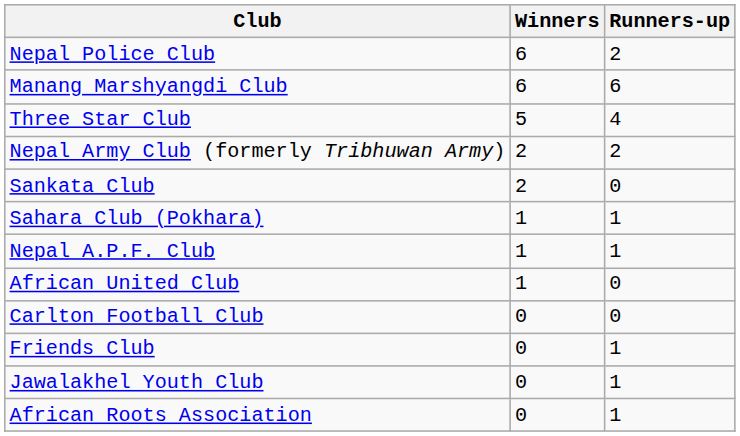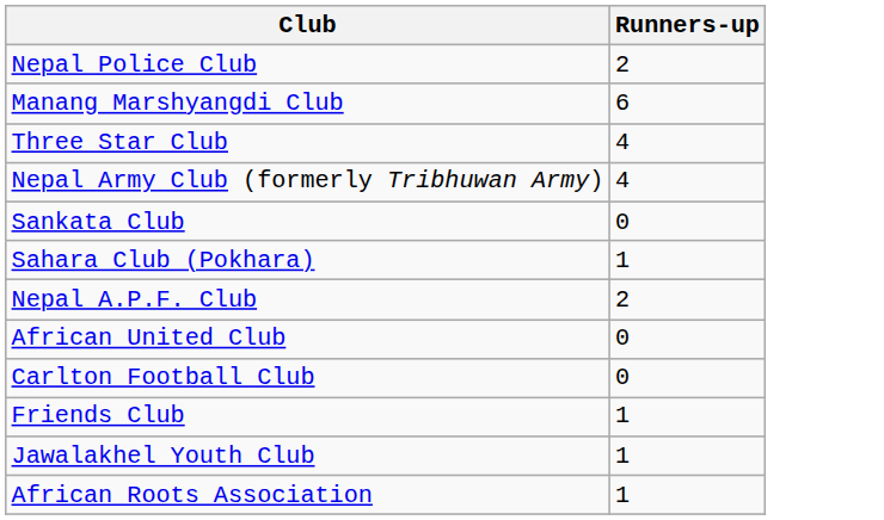- column: Winners | 6 | 6 | 5 | 2 | 2 | 1 | 1 | 1 | 0 | 0 | 0 | 0
Nepal Army Club (formerly Tribhuwan Army) | Runners-up: 2 -> 4
Nepal A.P.F. Club | Runners-up: 1 -> 2
